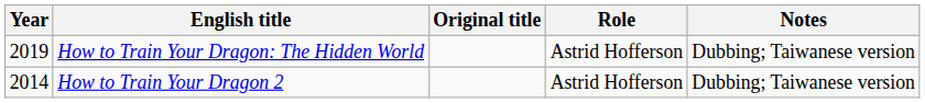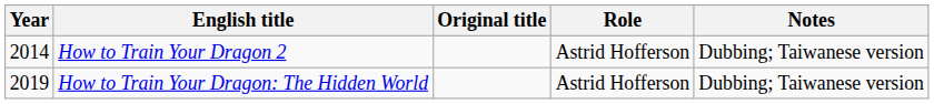rows swapped: How to Train Your Dragon 2 <-> How to Train Your Dragon: The Hidden World
